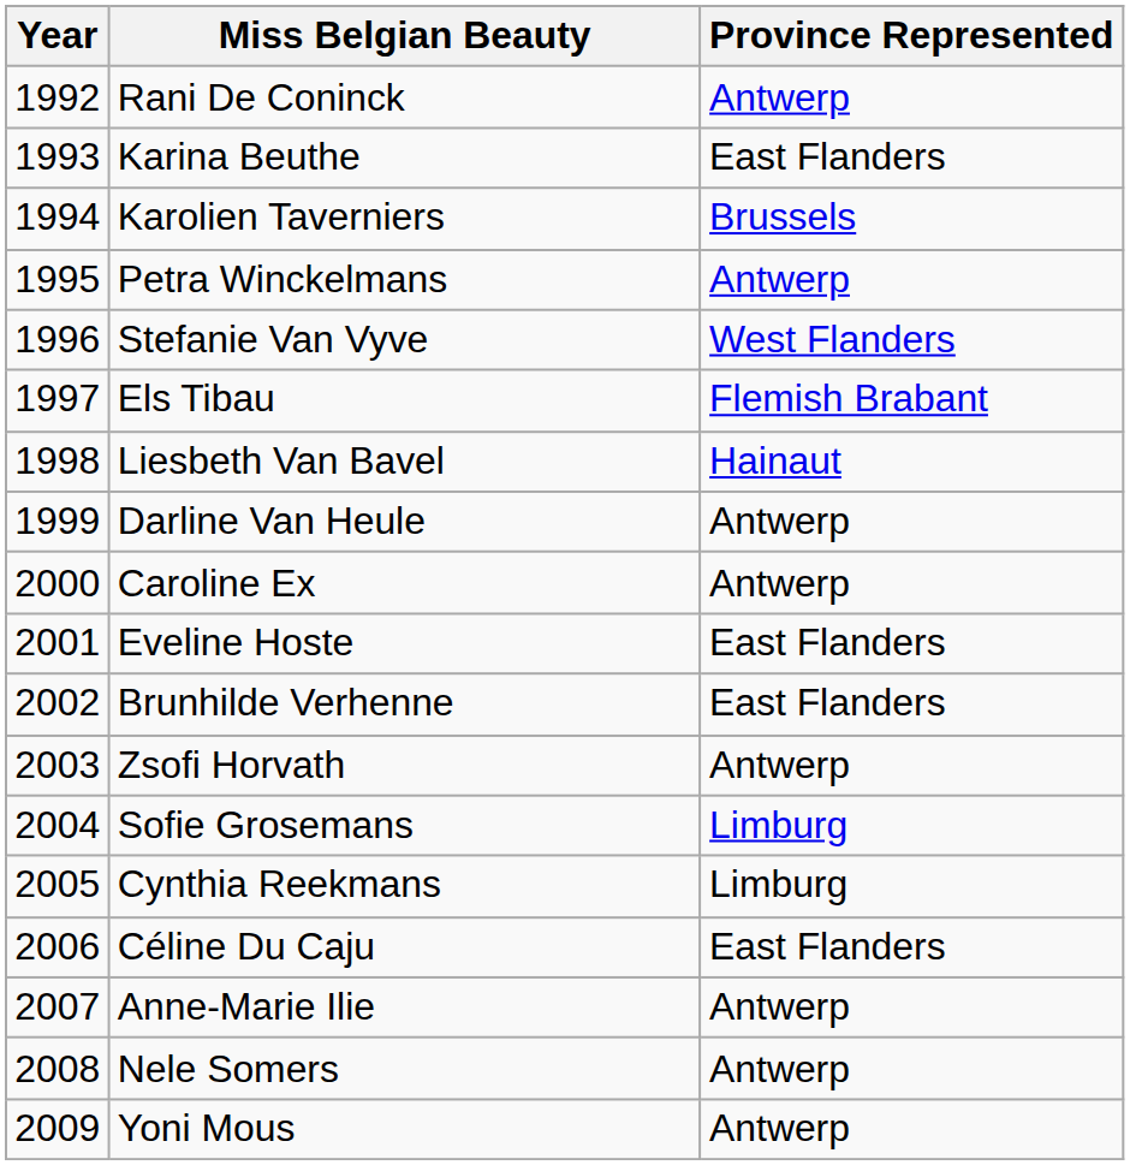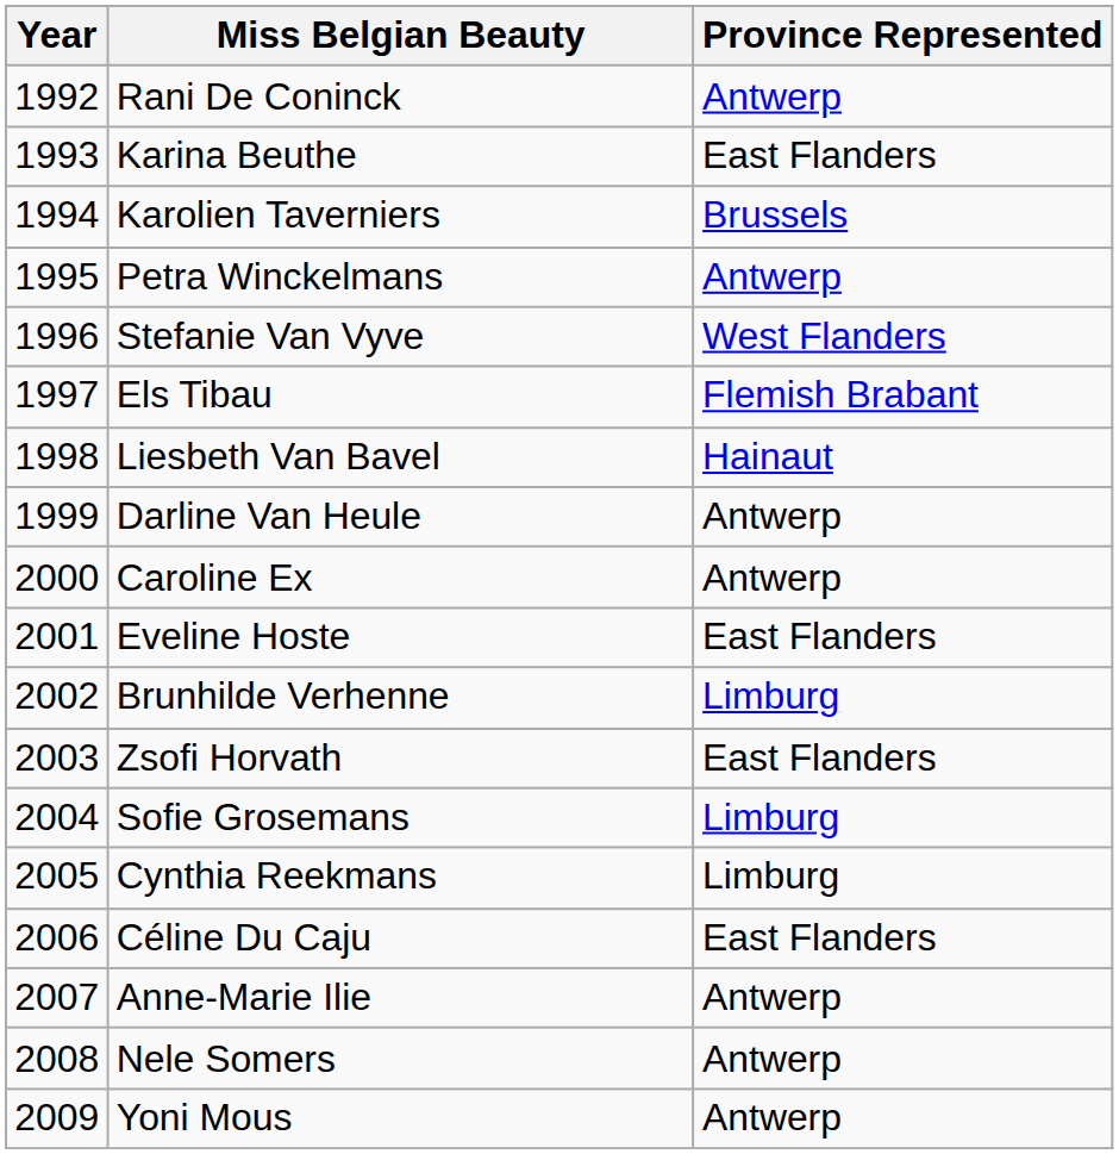Brunhilde Verhenne | Province Represented: East Flanders -> Limburg
Zsofi Horvath | Province Represented: Antwerp -> East Flanders
